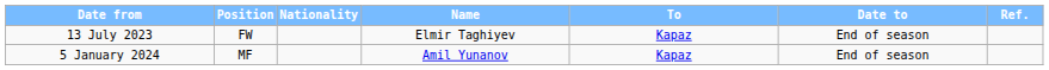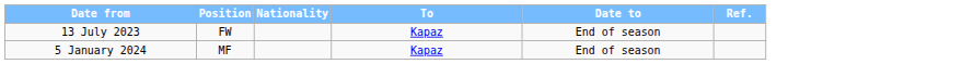- column: Name | Elmir Taghiyev | Amil Yunanov
